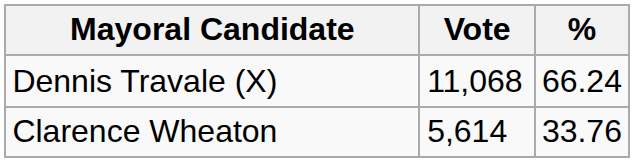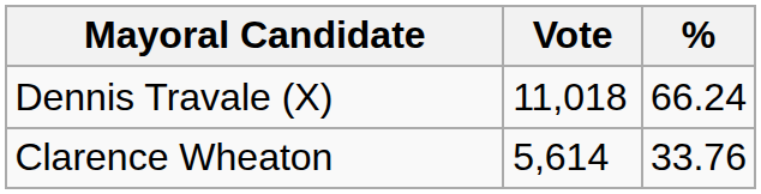Dennis Travale (X) | Vote: 11,068 -> 11,018
